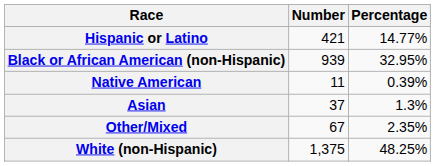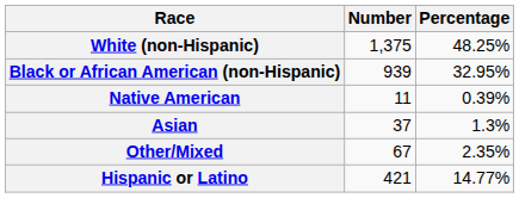rows swapped: White (non-Hispanic) <-> Hispanic or Latino
